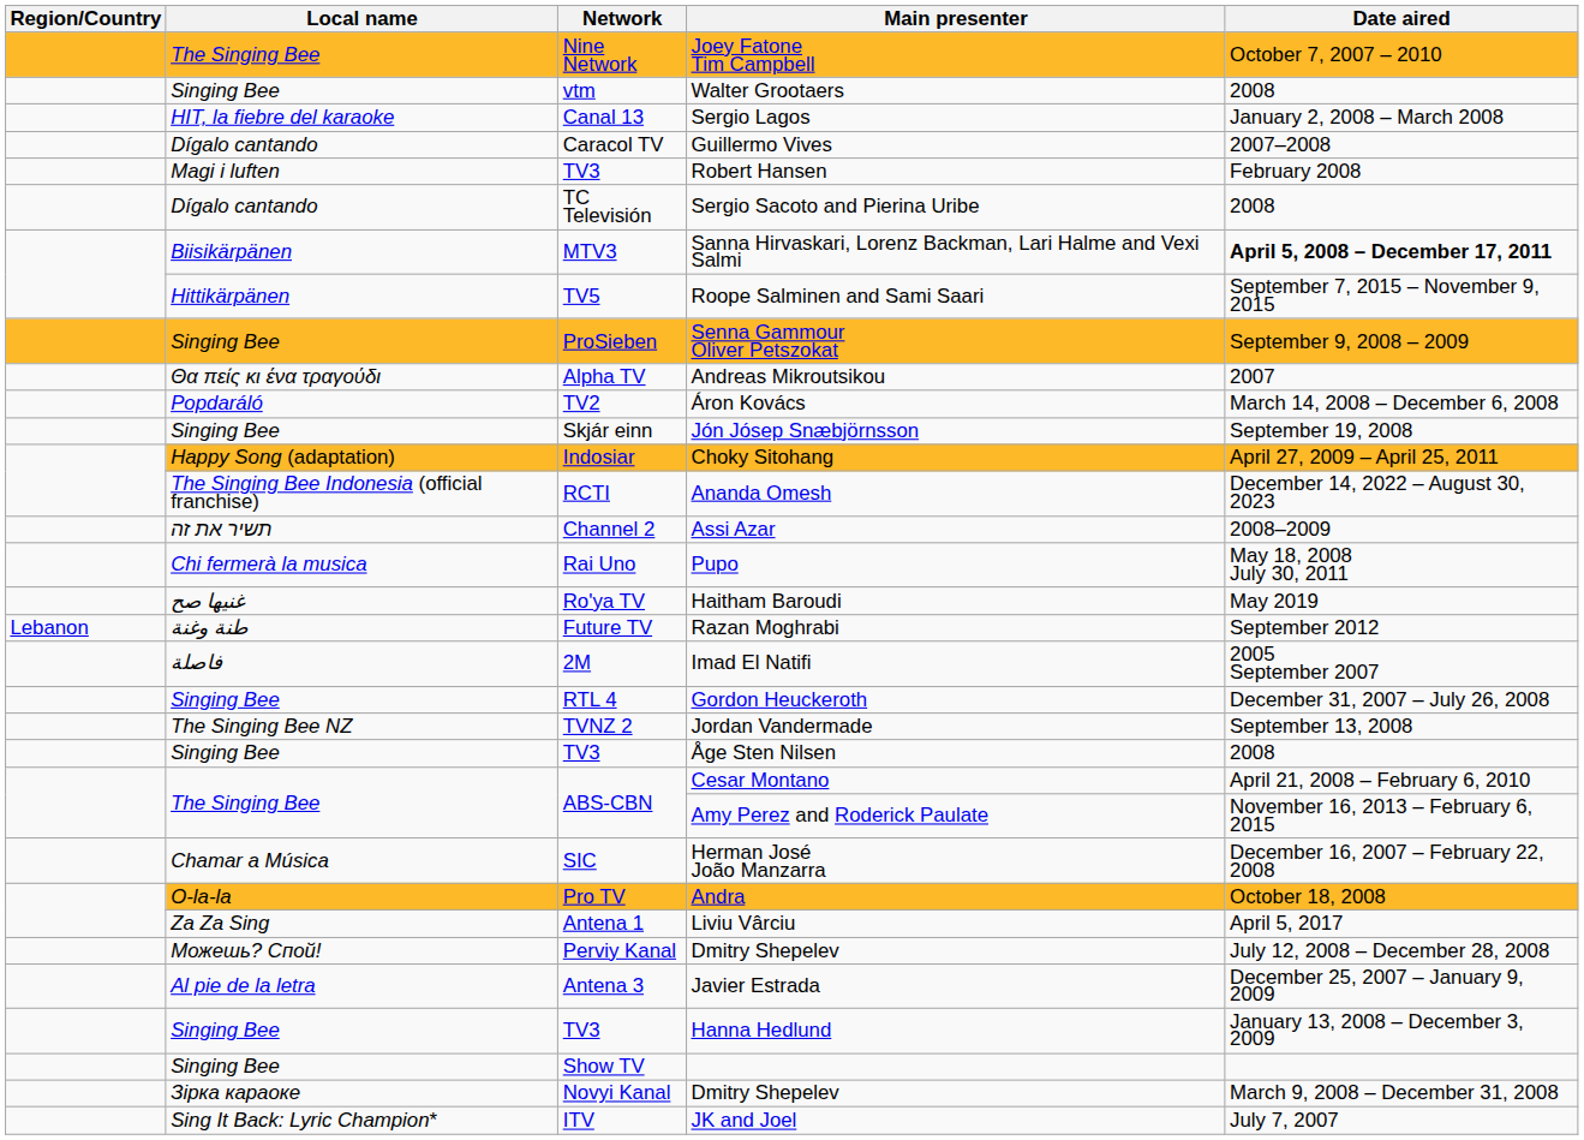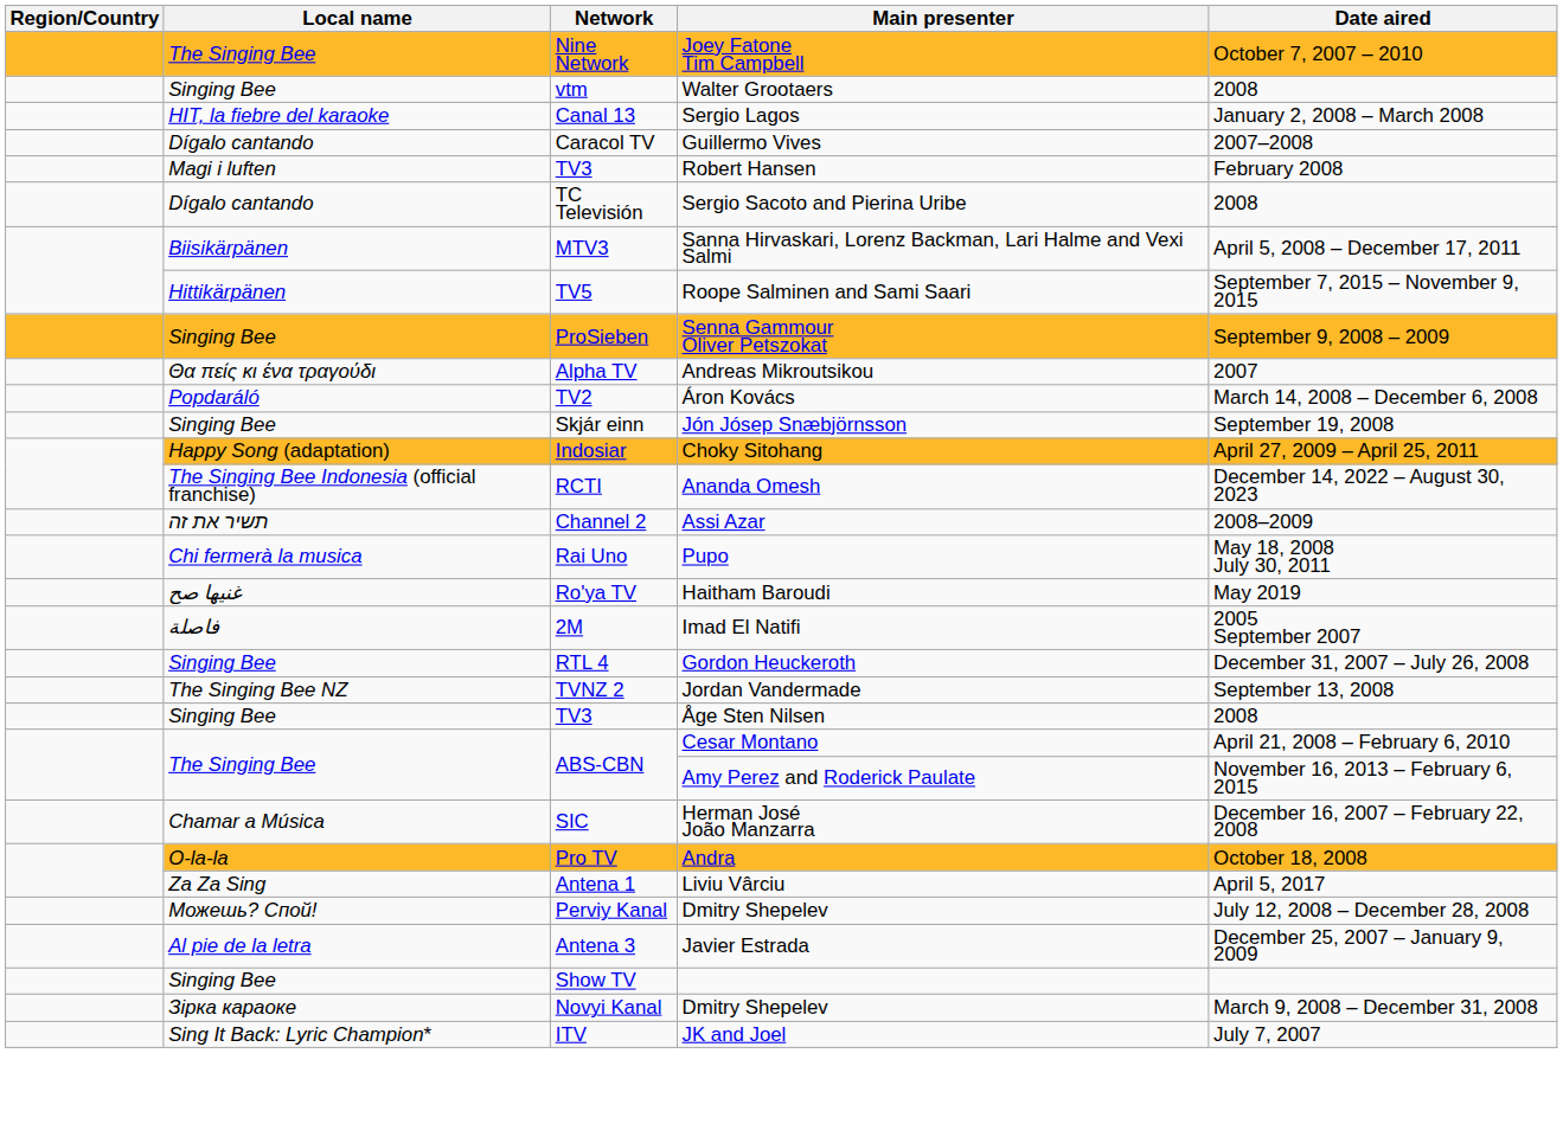Sanna Hirvaskari, Lorenz Backman, Lari Halme and Vexi Salmi | Date aired: bold -> normal
- row: Lebanon | طنة وغنة | Future TV | Razan Moghrabi | September 2012
- row: Singing Bee | TV3 | Hanna Hedlund | January 13, 2008 – December 3, 2009
